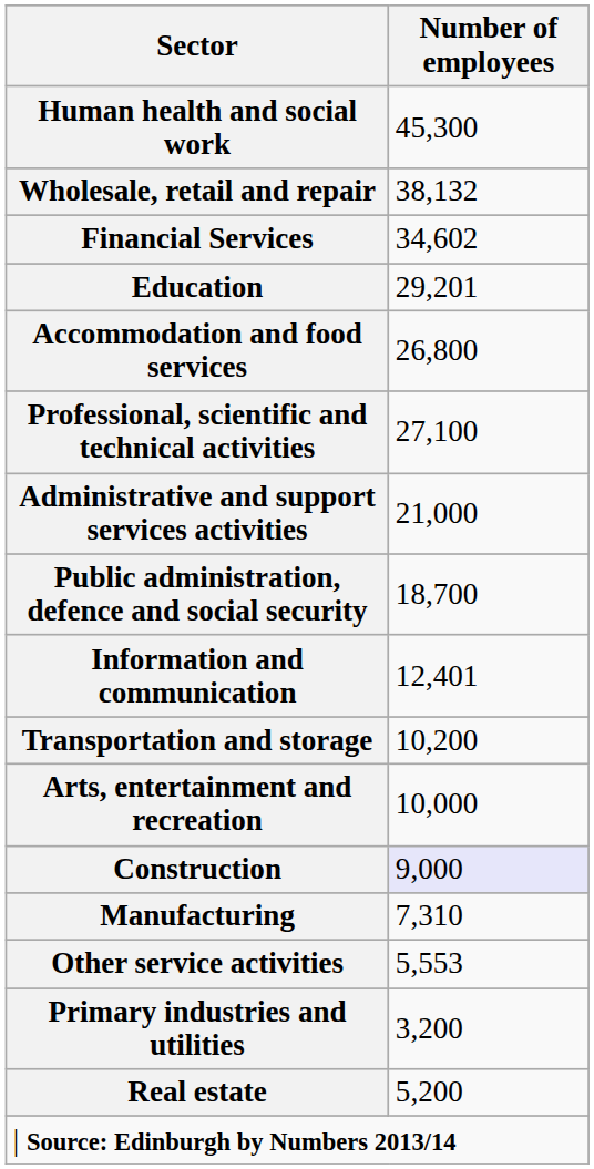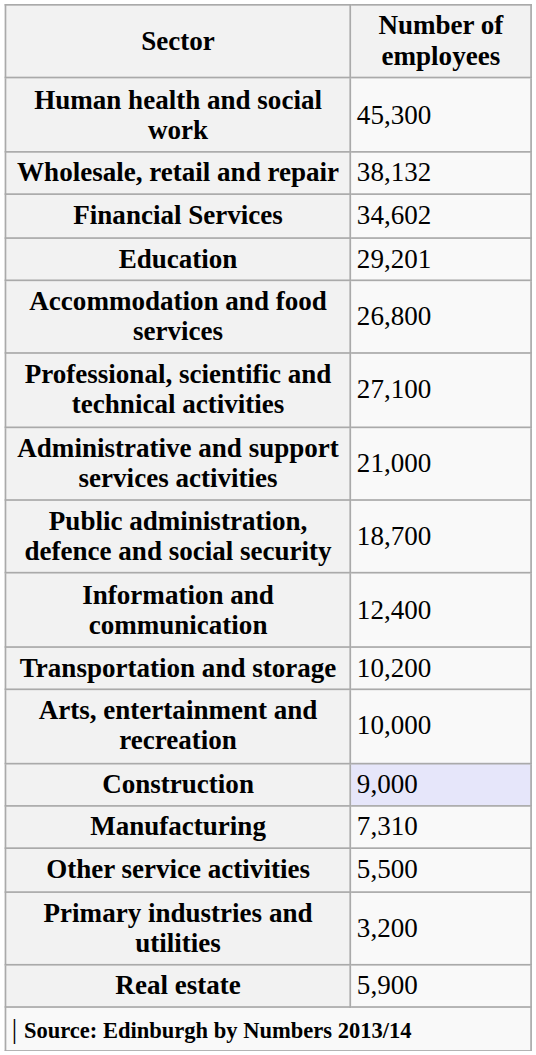Information and communication | Number of employees: 12,401 -> 12,400
Other service activities | Number of employees: 5,553 -> 5,500
Real estate | Number of employees: 5,200 -> 5,900
